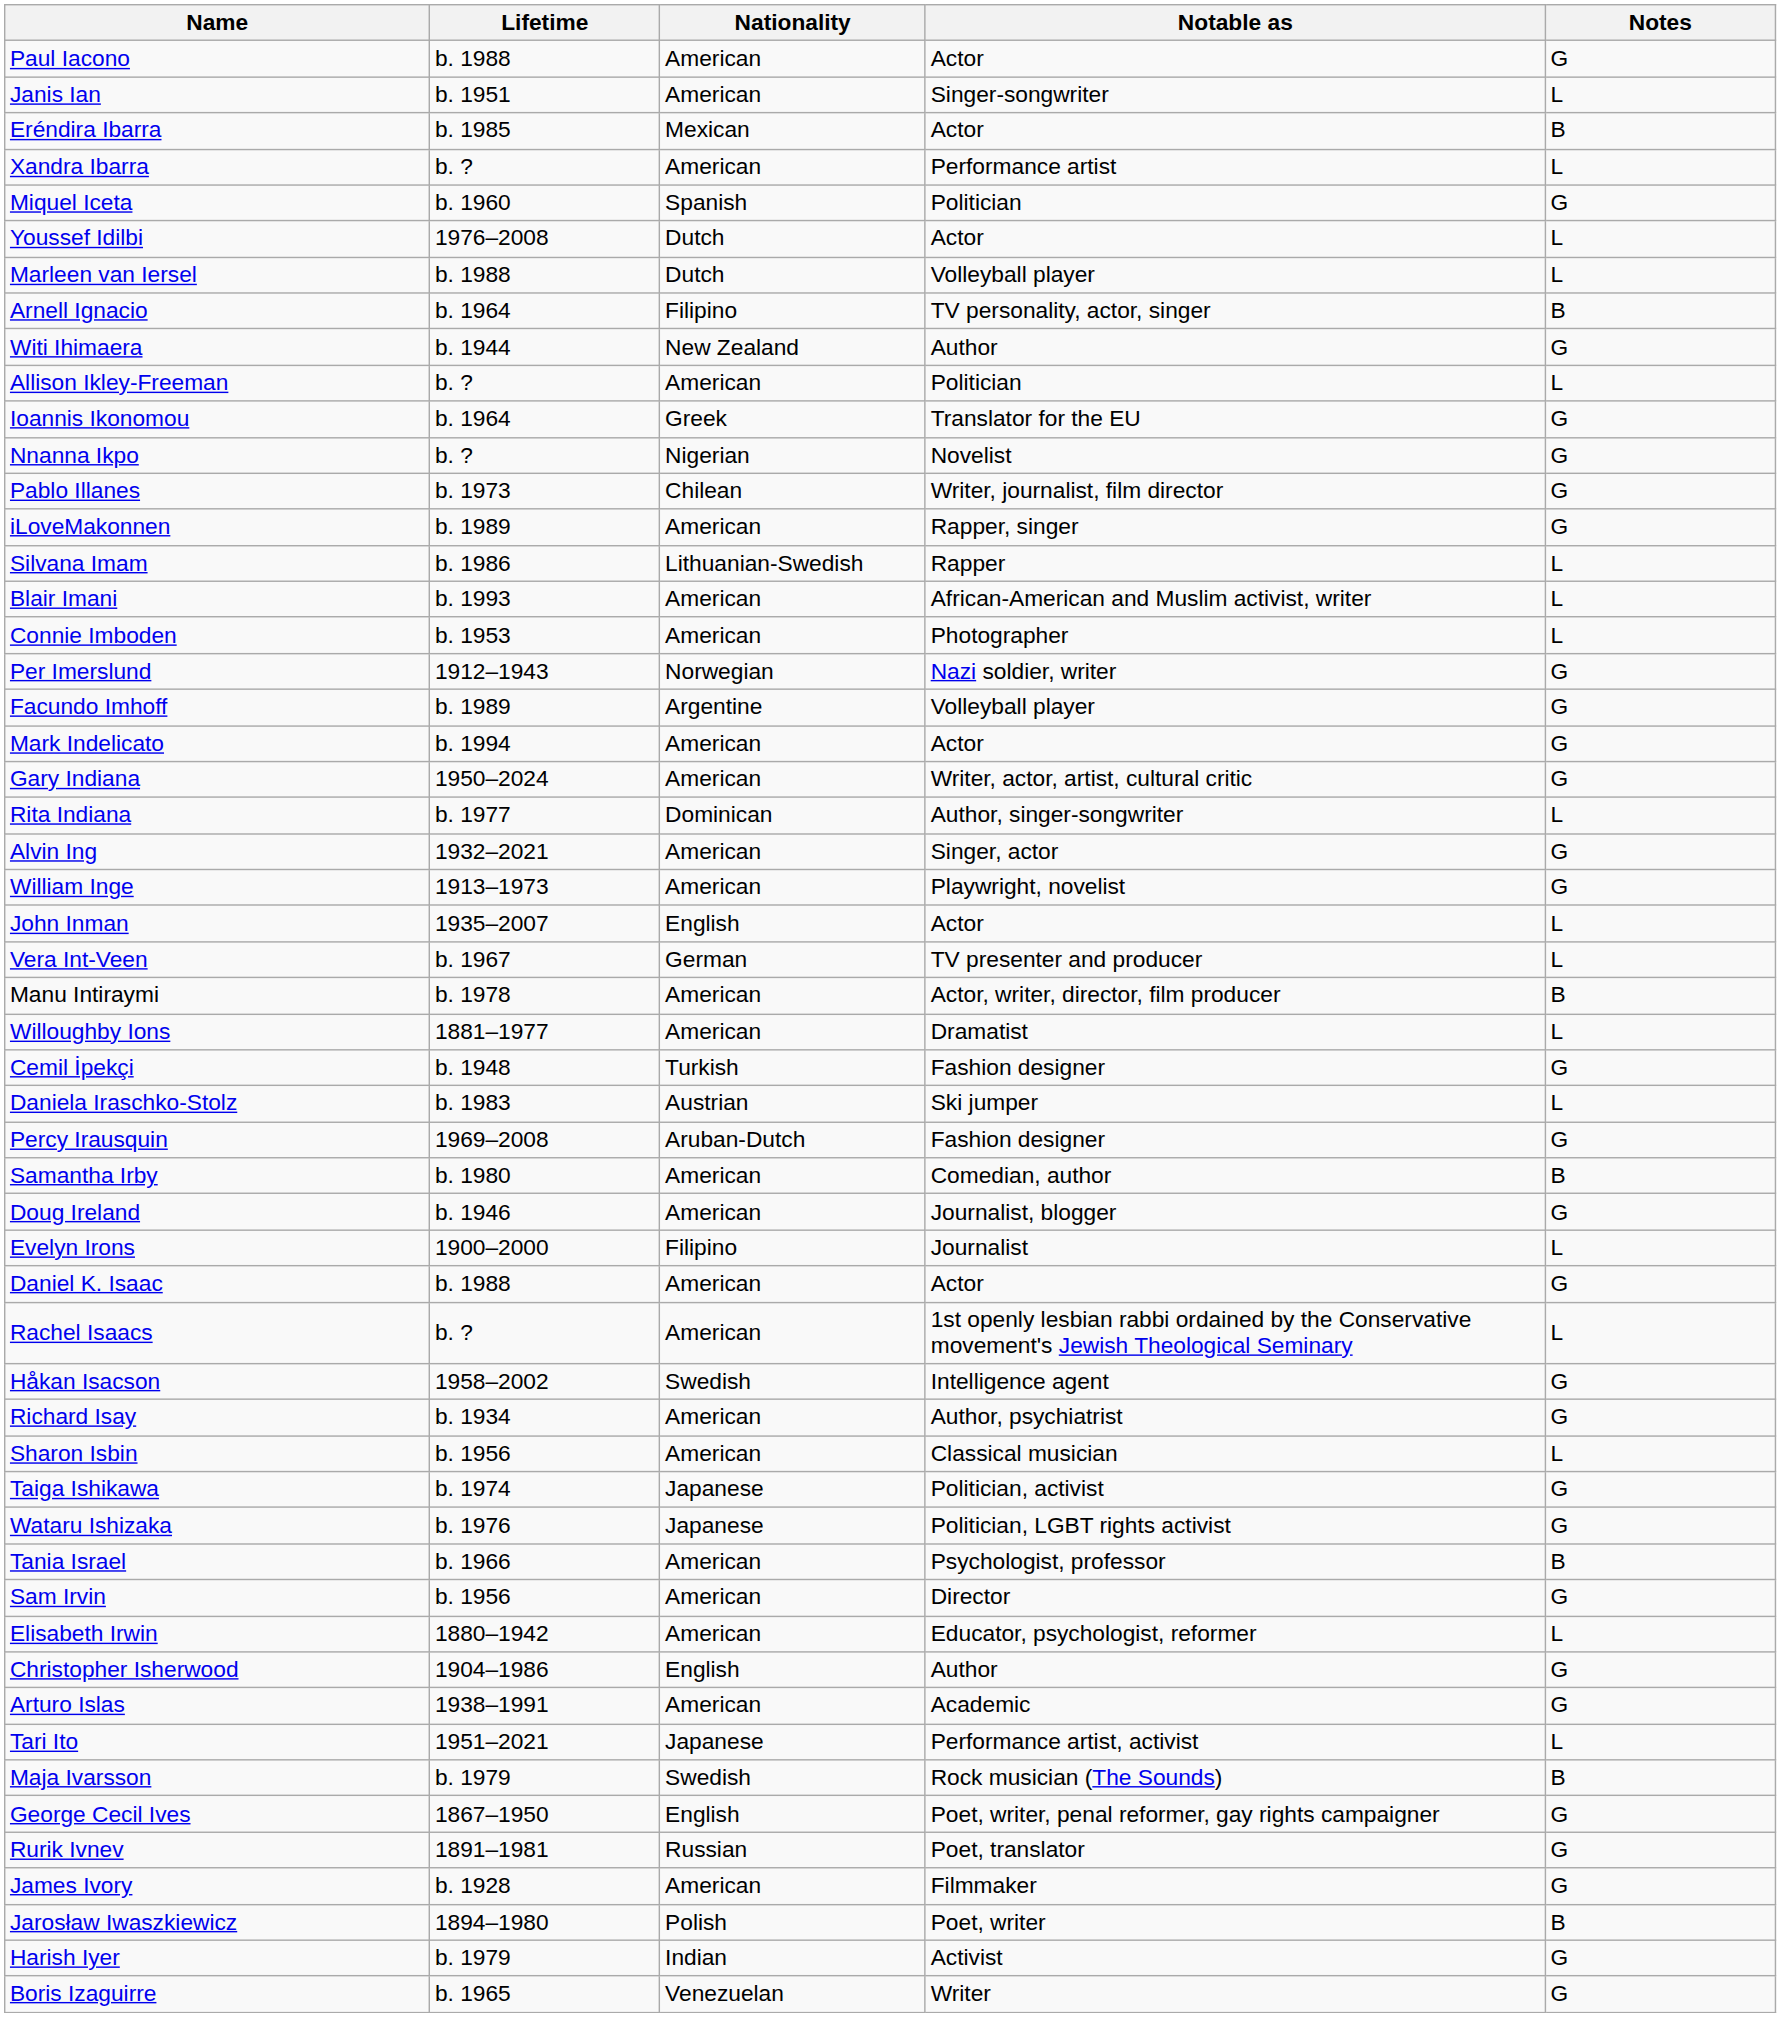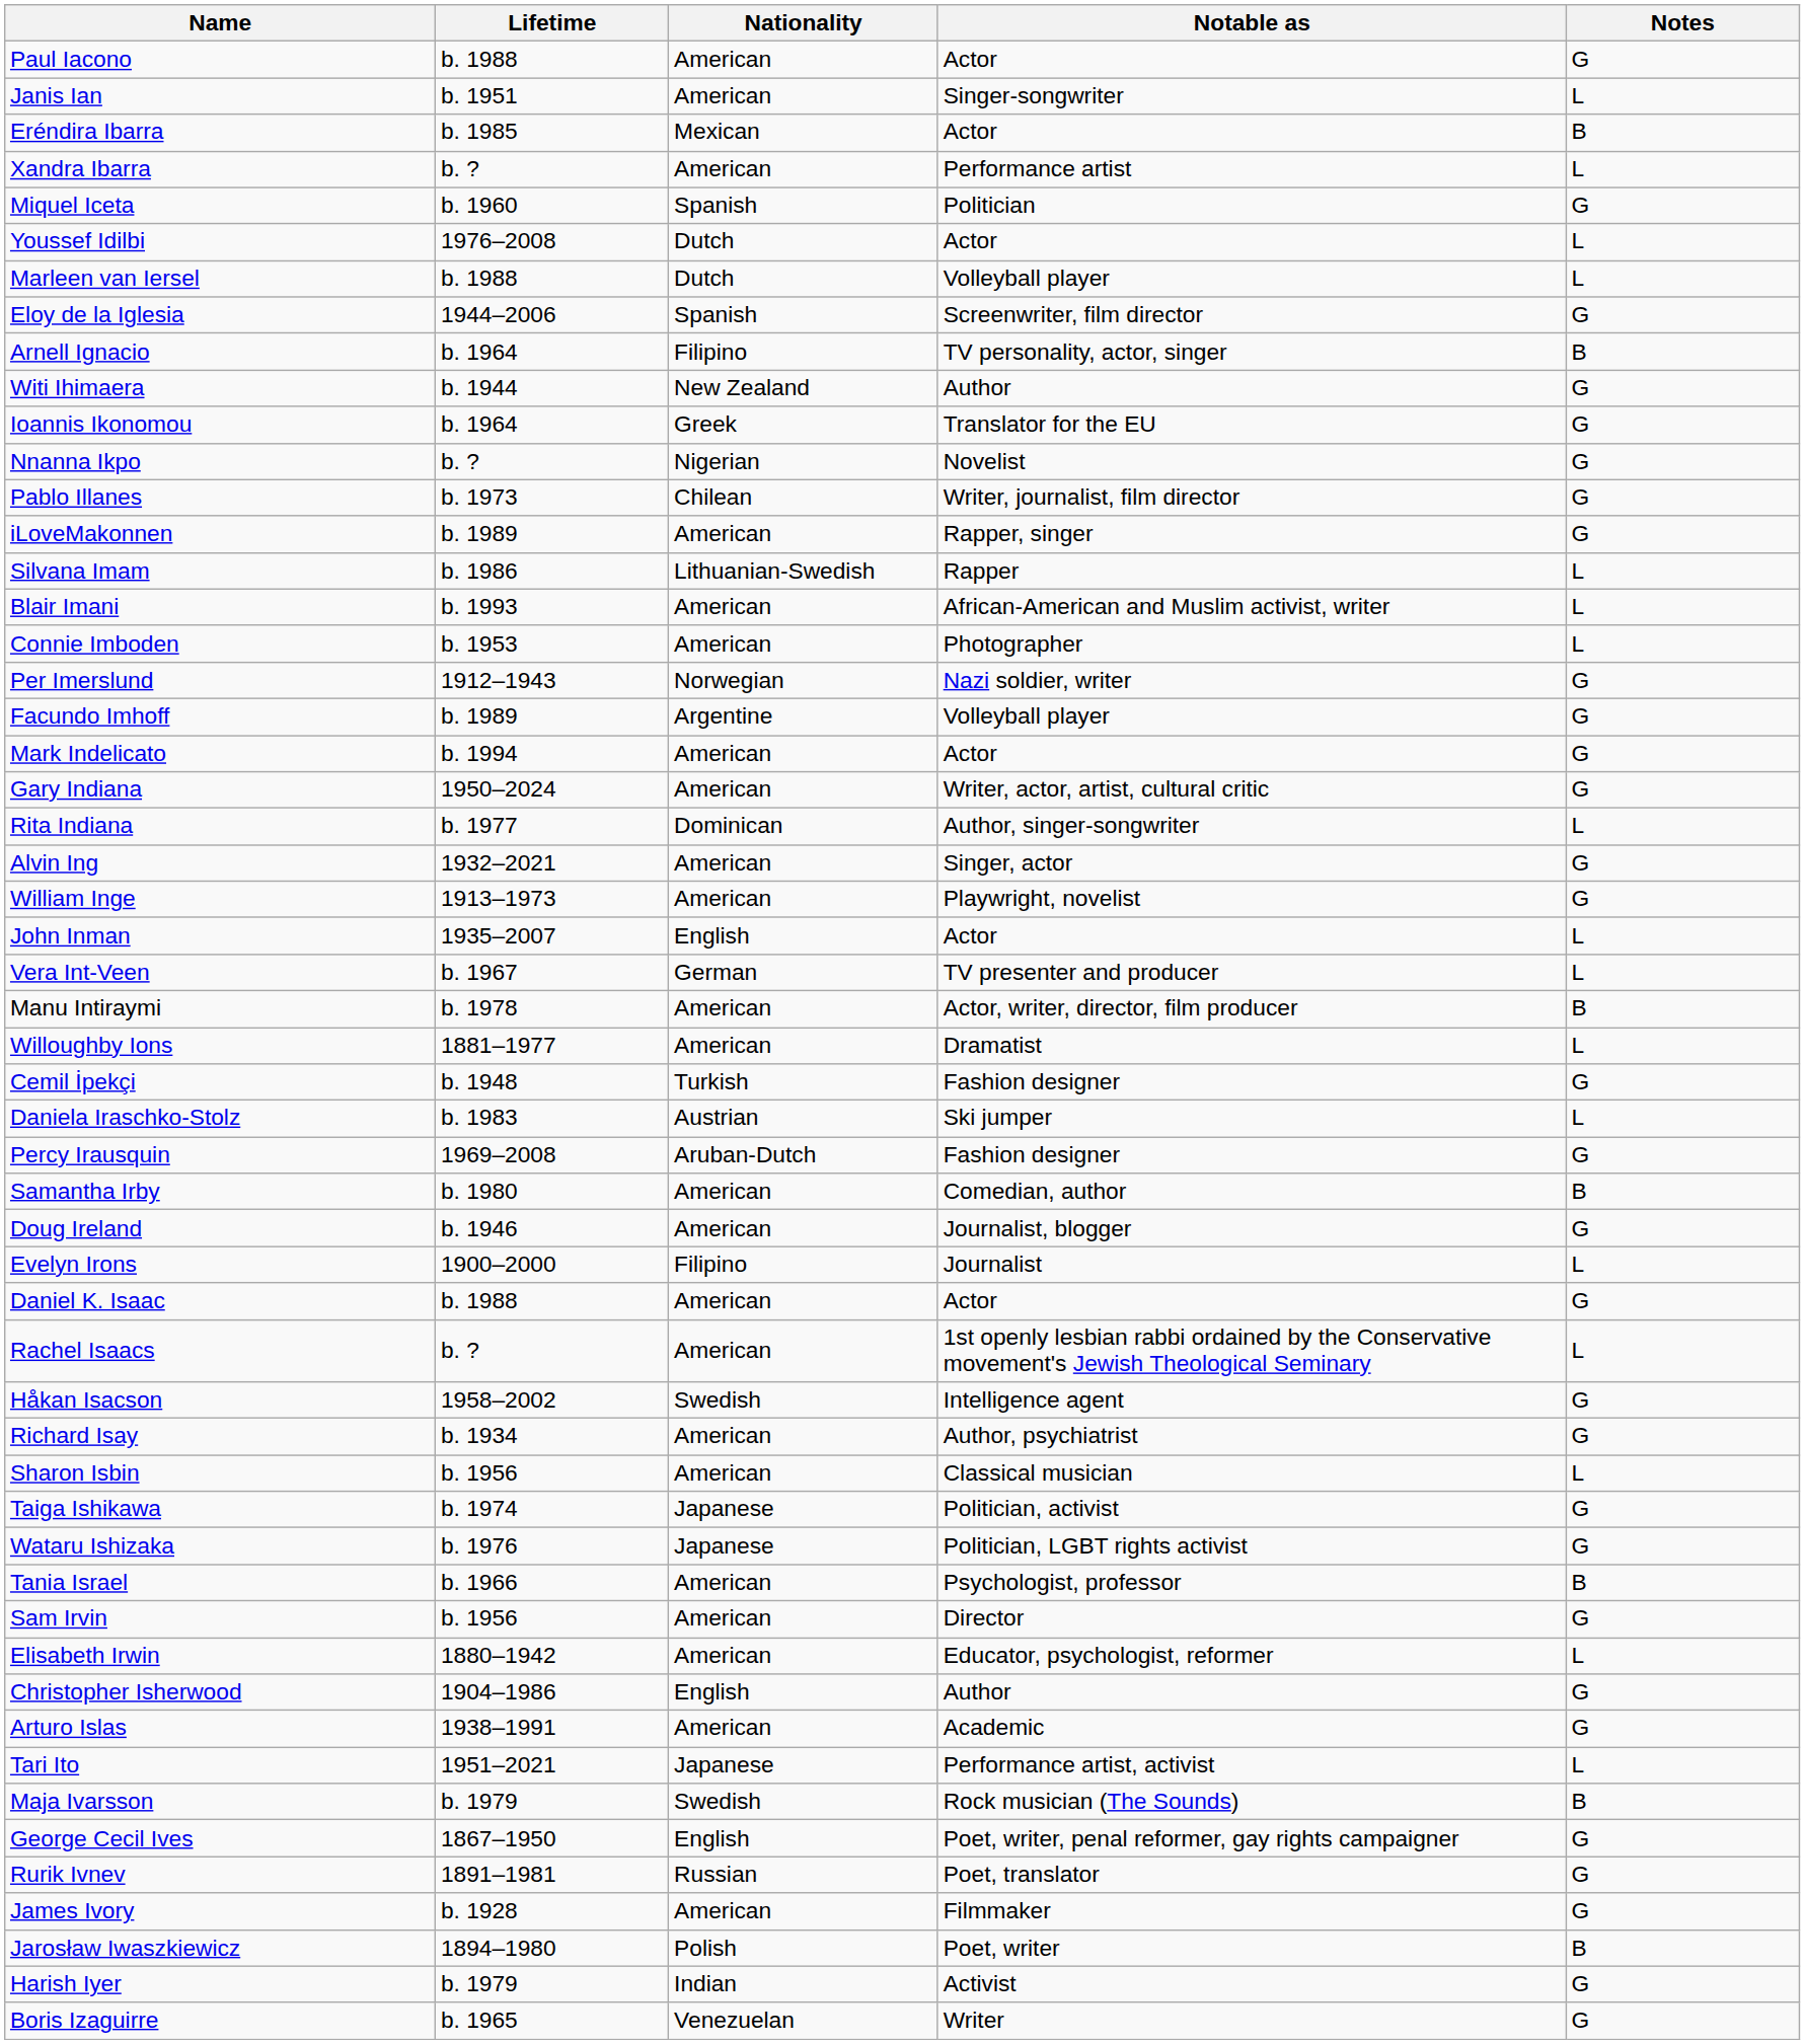+ row: Eloy de la Iglesia | 1944–2006 | Spanish | Screenwriter, film director | G
- row: Allison Ikley-Freeman | b. ? | American | Politician | L
